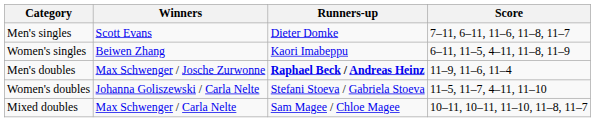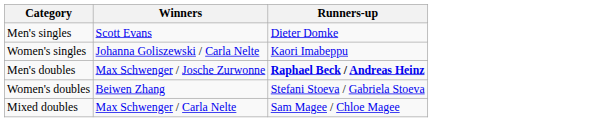- column: Score | 7–11, 6–11, 11–6, 11–8, 11–7 | 6–11, 11–5, 4–11, 11–8, 11–9 | 11–9, 11–6, 11–4 | 11–5, 11–7, 4–11, 11–10 | 10–11, 10–11, 11–10, 11–8, 11–7
Women's singles | Winners: Beiwen Zhang -> Johanna Goliszewski / Carla Nelte
Women's doubles | Winners: Johanna Goliszewski / Carla Nelte -> Beiwen Zhang
